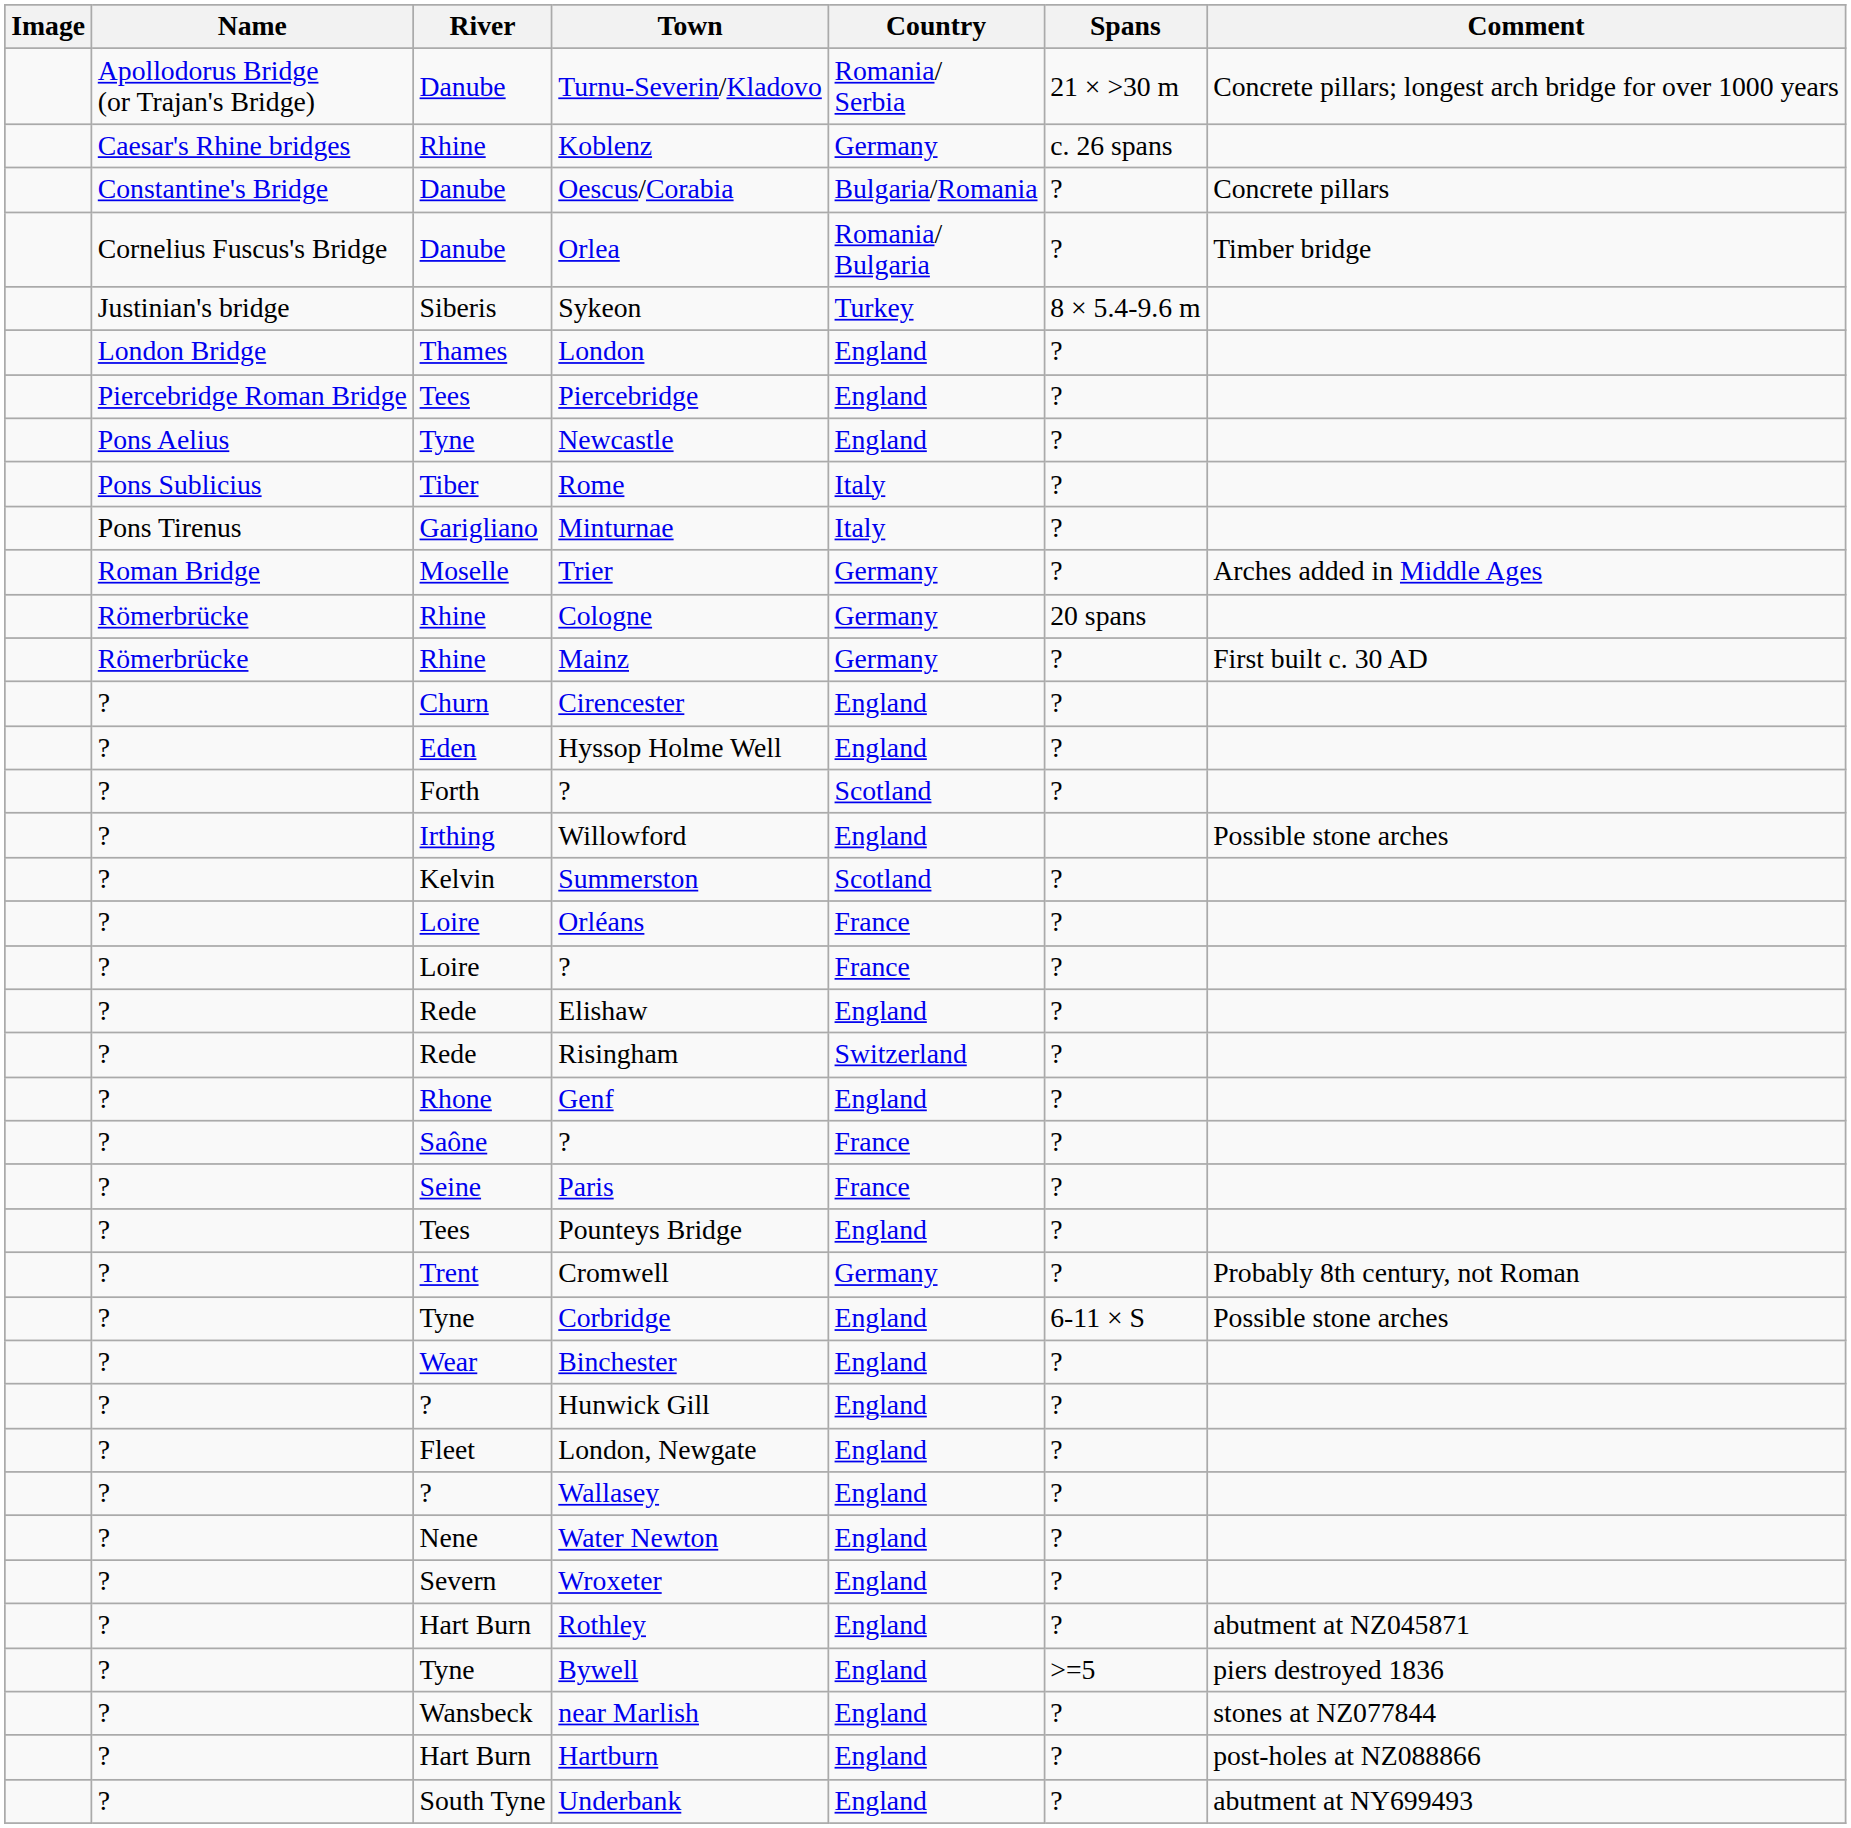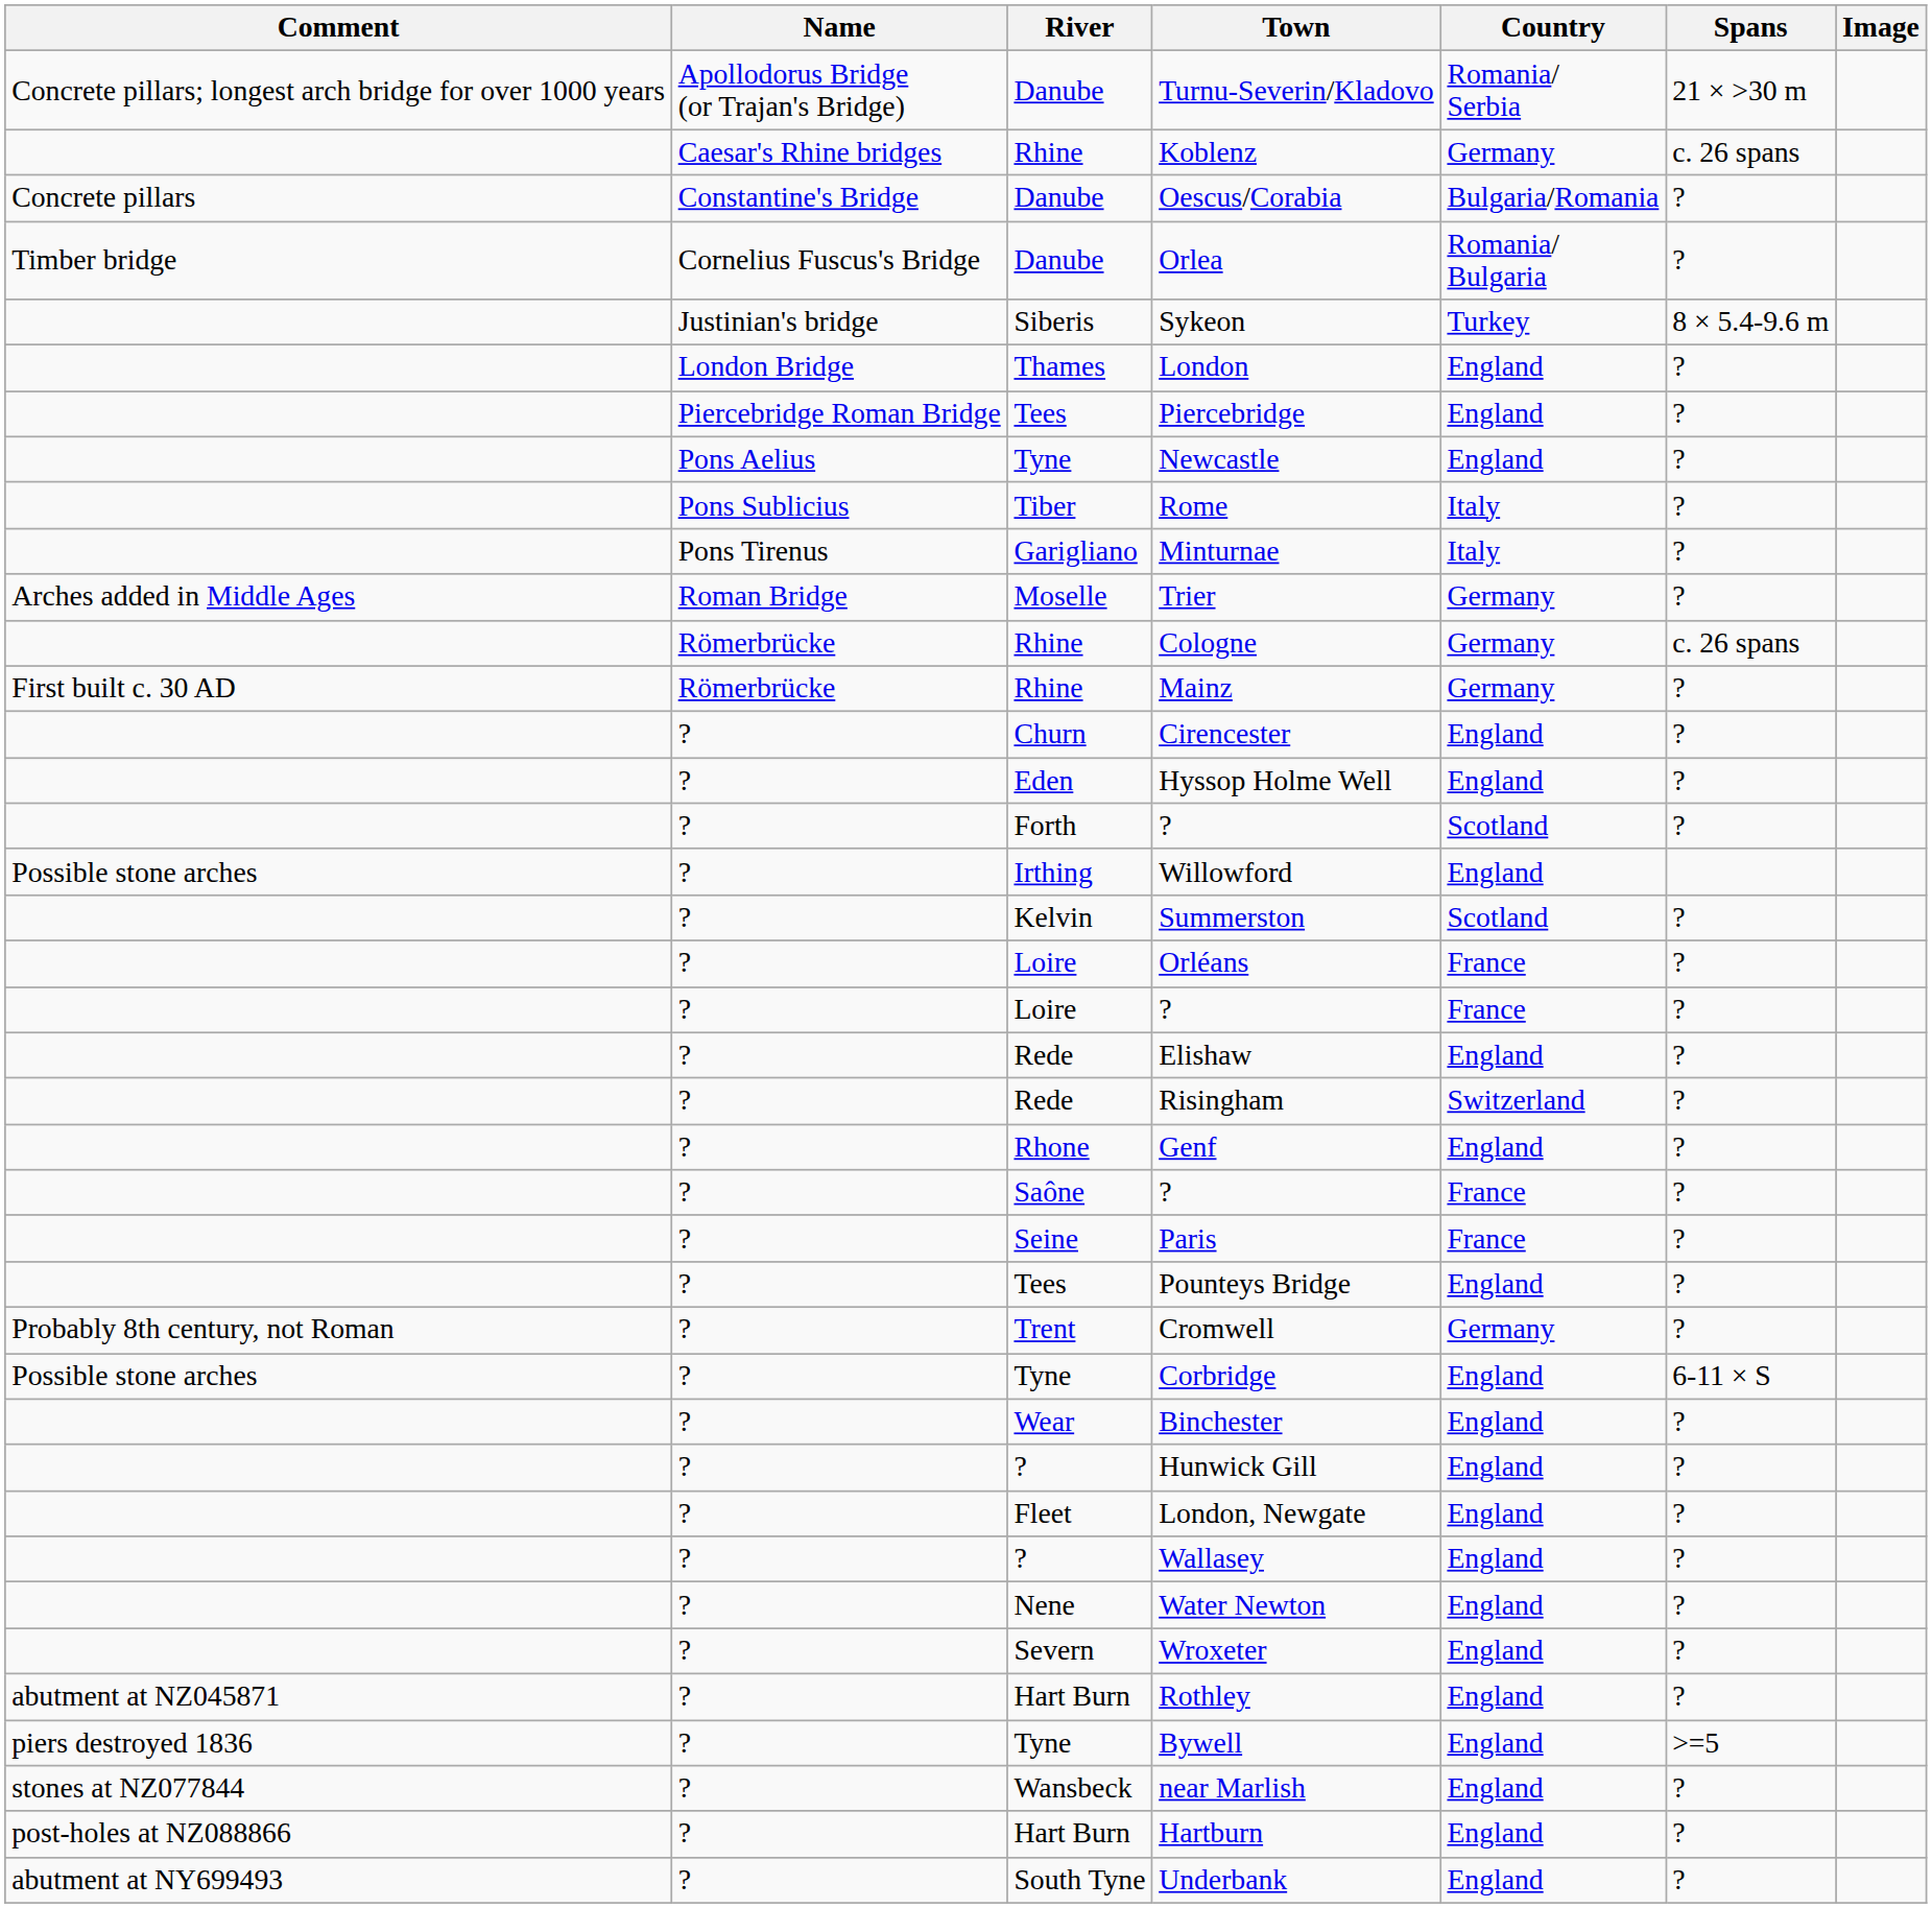columns swapped: Image <-> Comment
Cologne | Spans: 20 spans -> c. 26 spans
